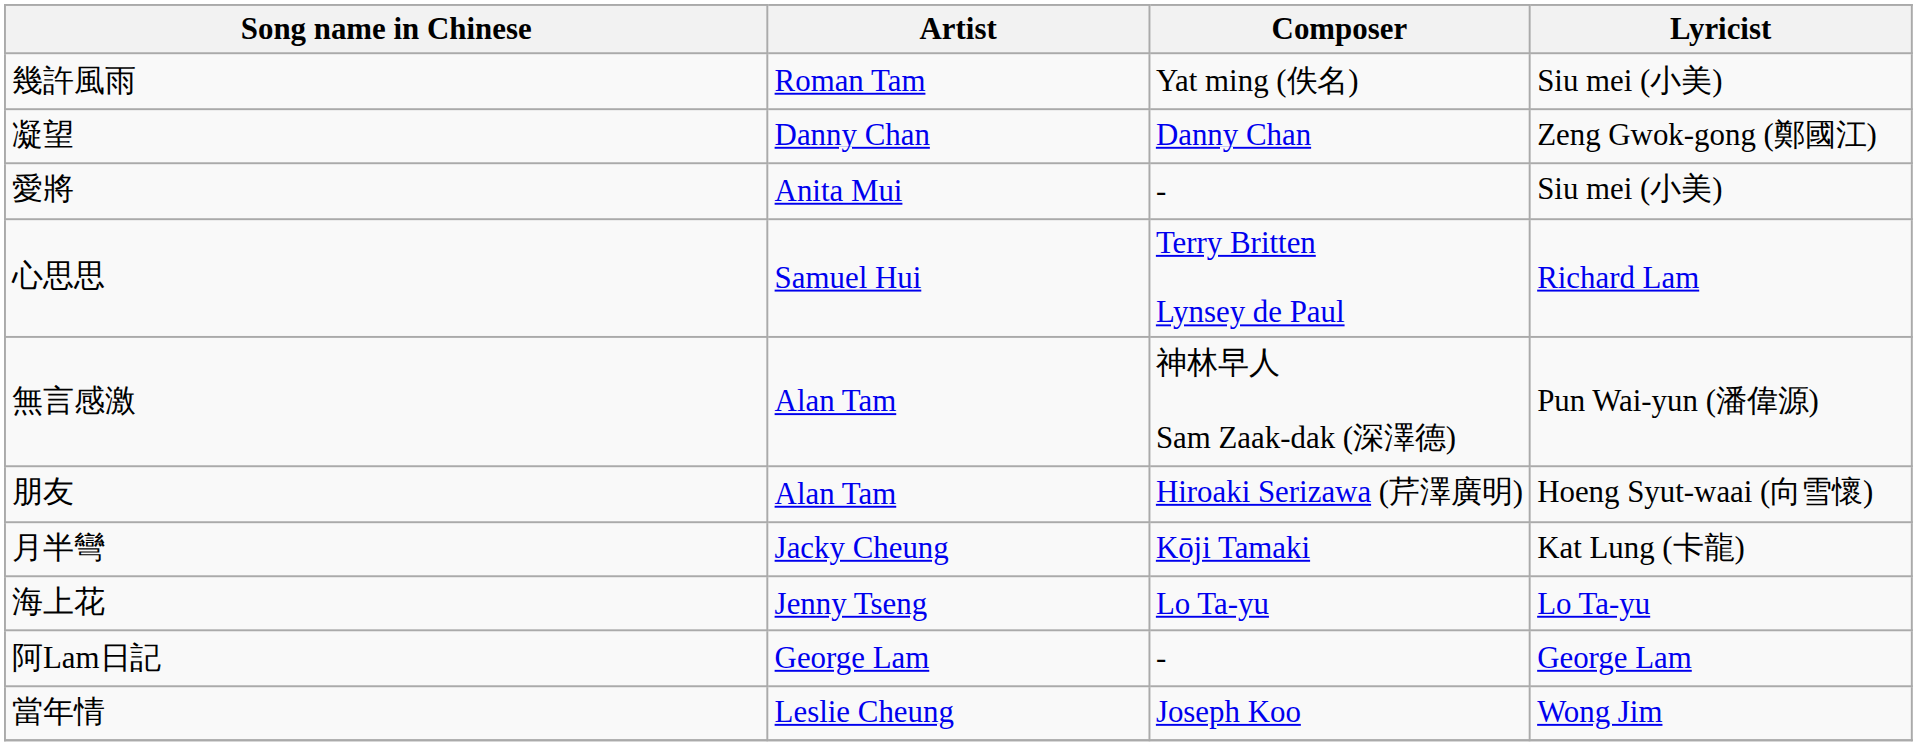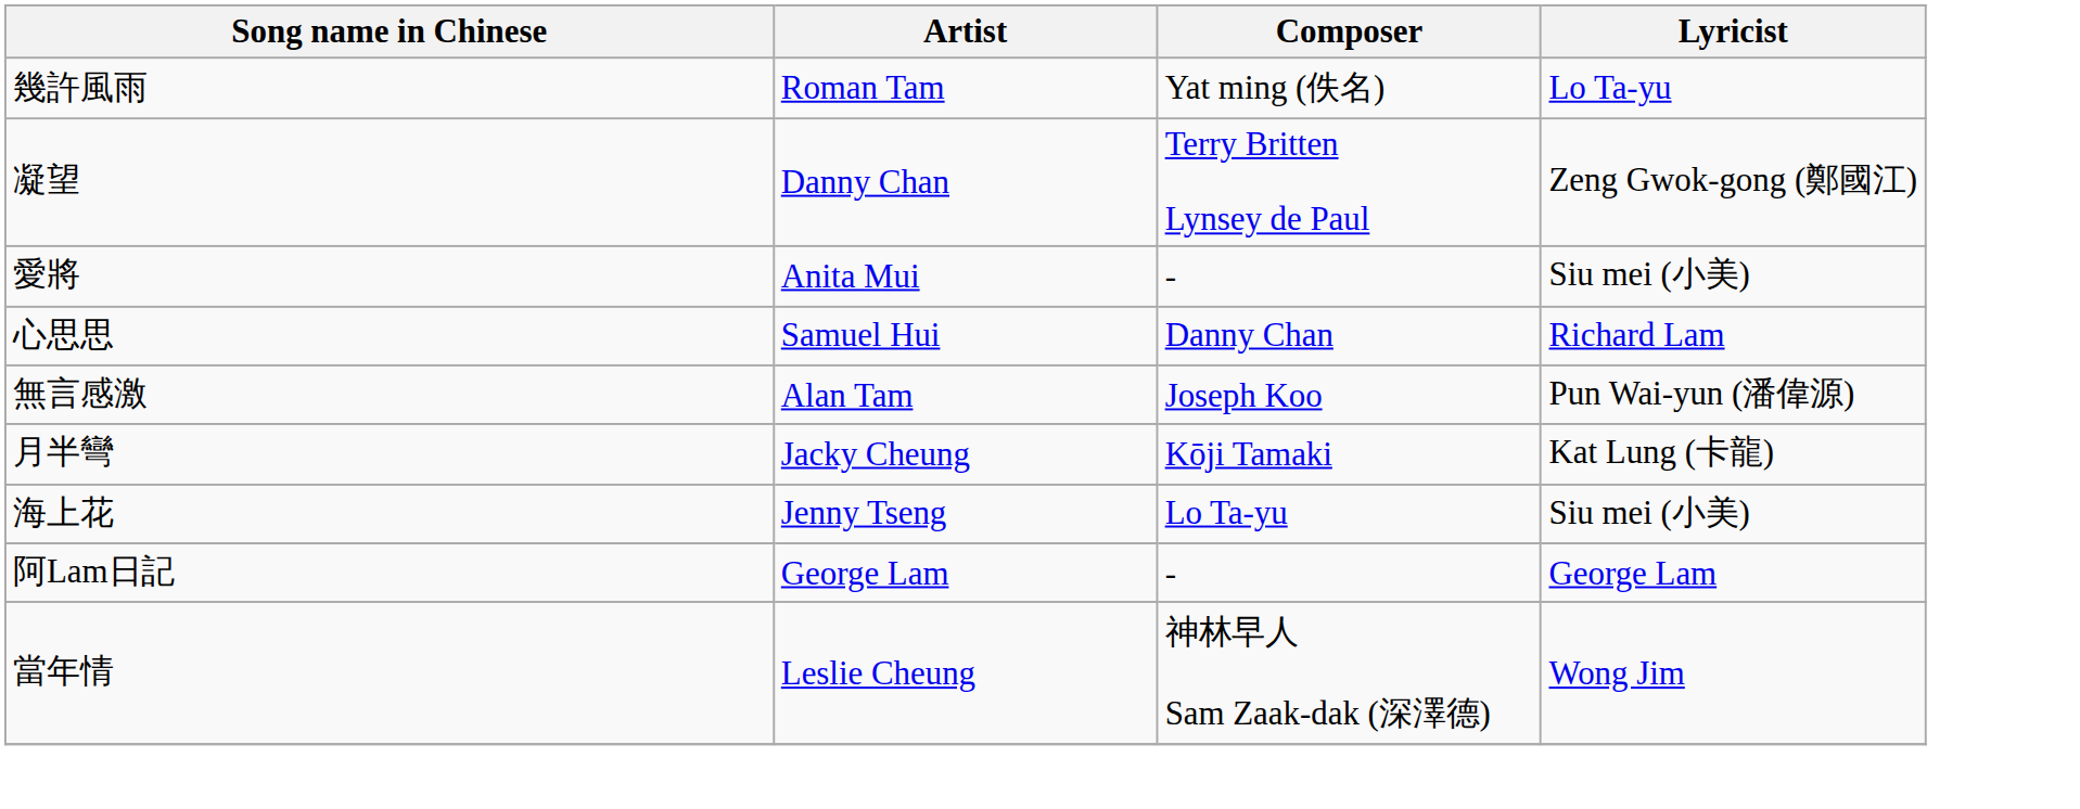幾許風雨 | Lyricist: Siu mei (小美) -> Lo Ta-yu
凝望 | Composer: Danny Chan -> Terry Britten Lynsey de Paul
心思思 | Composer: Terry Britten Lynsey de Paul -> Danny Chan
無言感激 | Composer: 神林早人 Sam Zaak-dak (深澤德) -> Joseph Koo
- row: 朋友 | Alan Tam | Hiroaki Serizawa (芹澤廣明) | Hoeng Syut-waai (向雪懷)
海上花 | Lyricist: Lo Ta-yu -> Siu mei (小美)
當年情 | Composer: Joseph Koo -> 神林早人 Sam Zaak-dak (深澤德)
